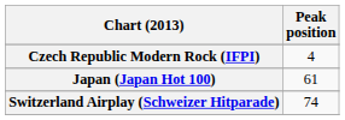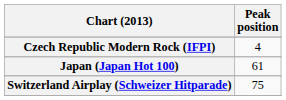Switzerland Airplay (Schweizer Hitparade) | Peak position: 74 -> 75
